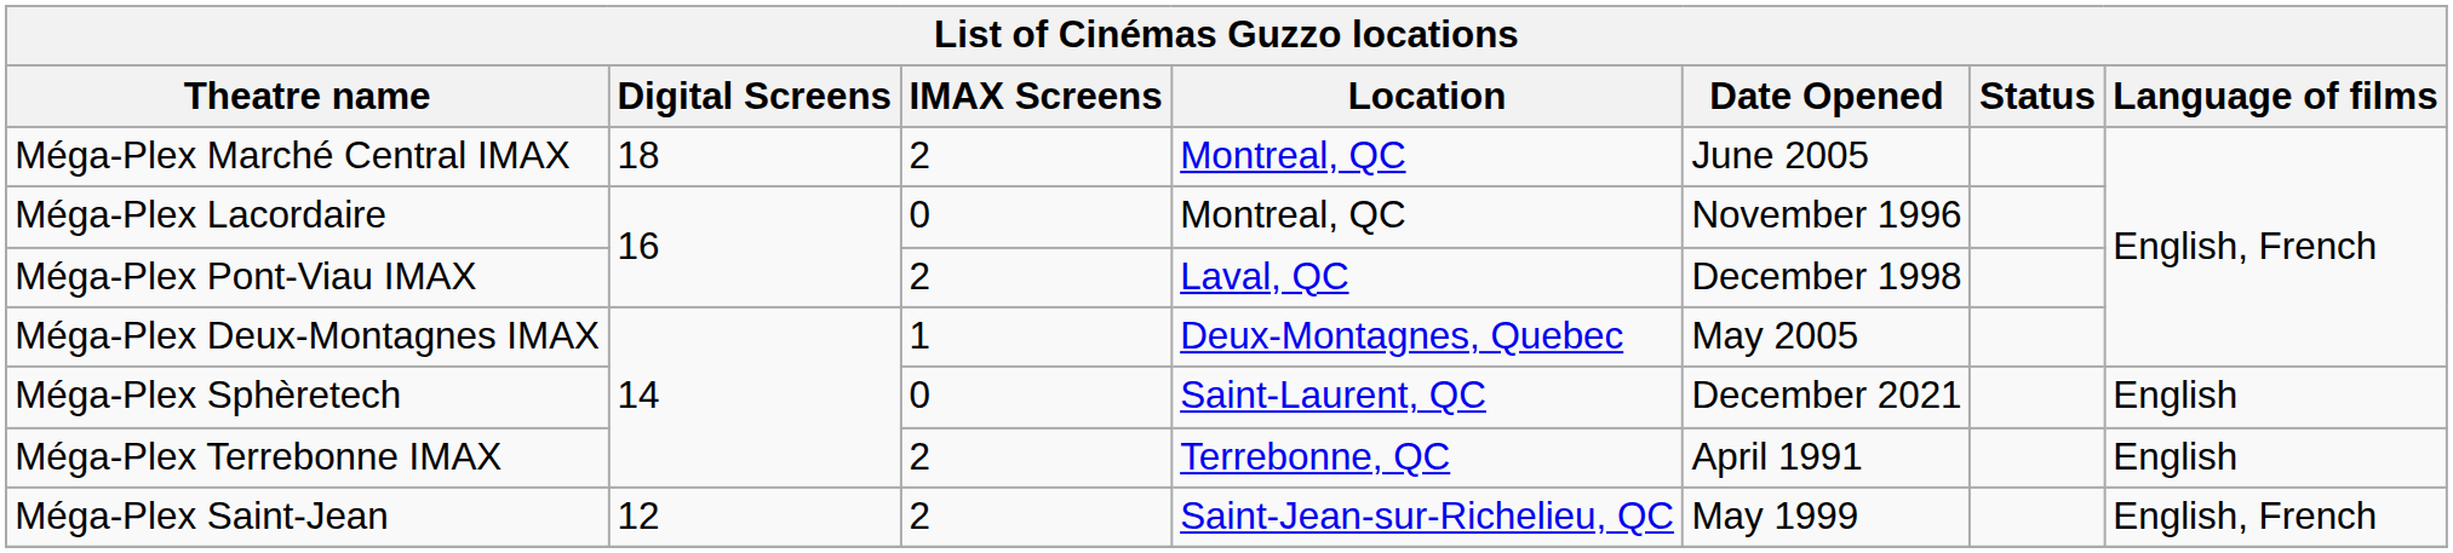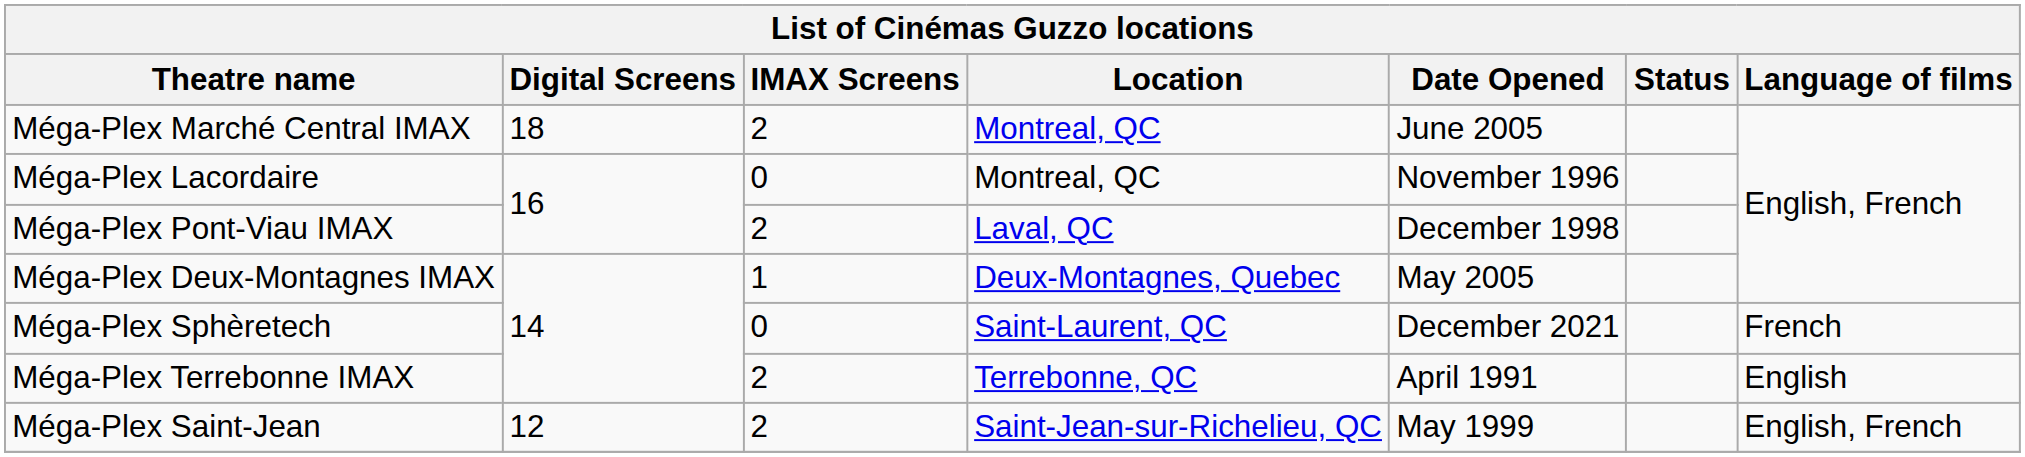Méga-Plex Sphèretech | Language of films: English -> French
